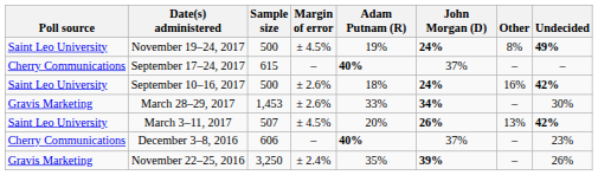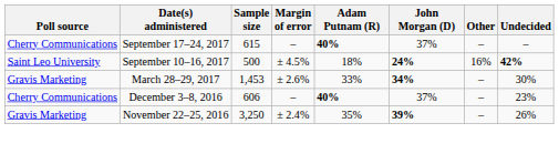- row: Saint Leo University | November 19–24, 2017 | 500 | ± 4.5% | 19% | 24% | 8% | 49%
September 10–16, 2017 | Margin of error: ± 2.6% -> ± 4.5%
- row: Saint Leo University | March 3–11, 2017 | 507 | ± 4.5% | 20% | 26% | 13% | 42%
